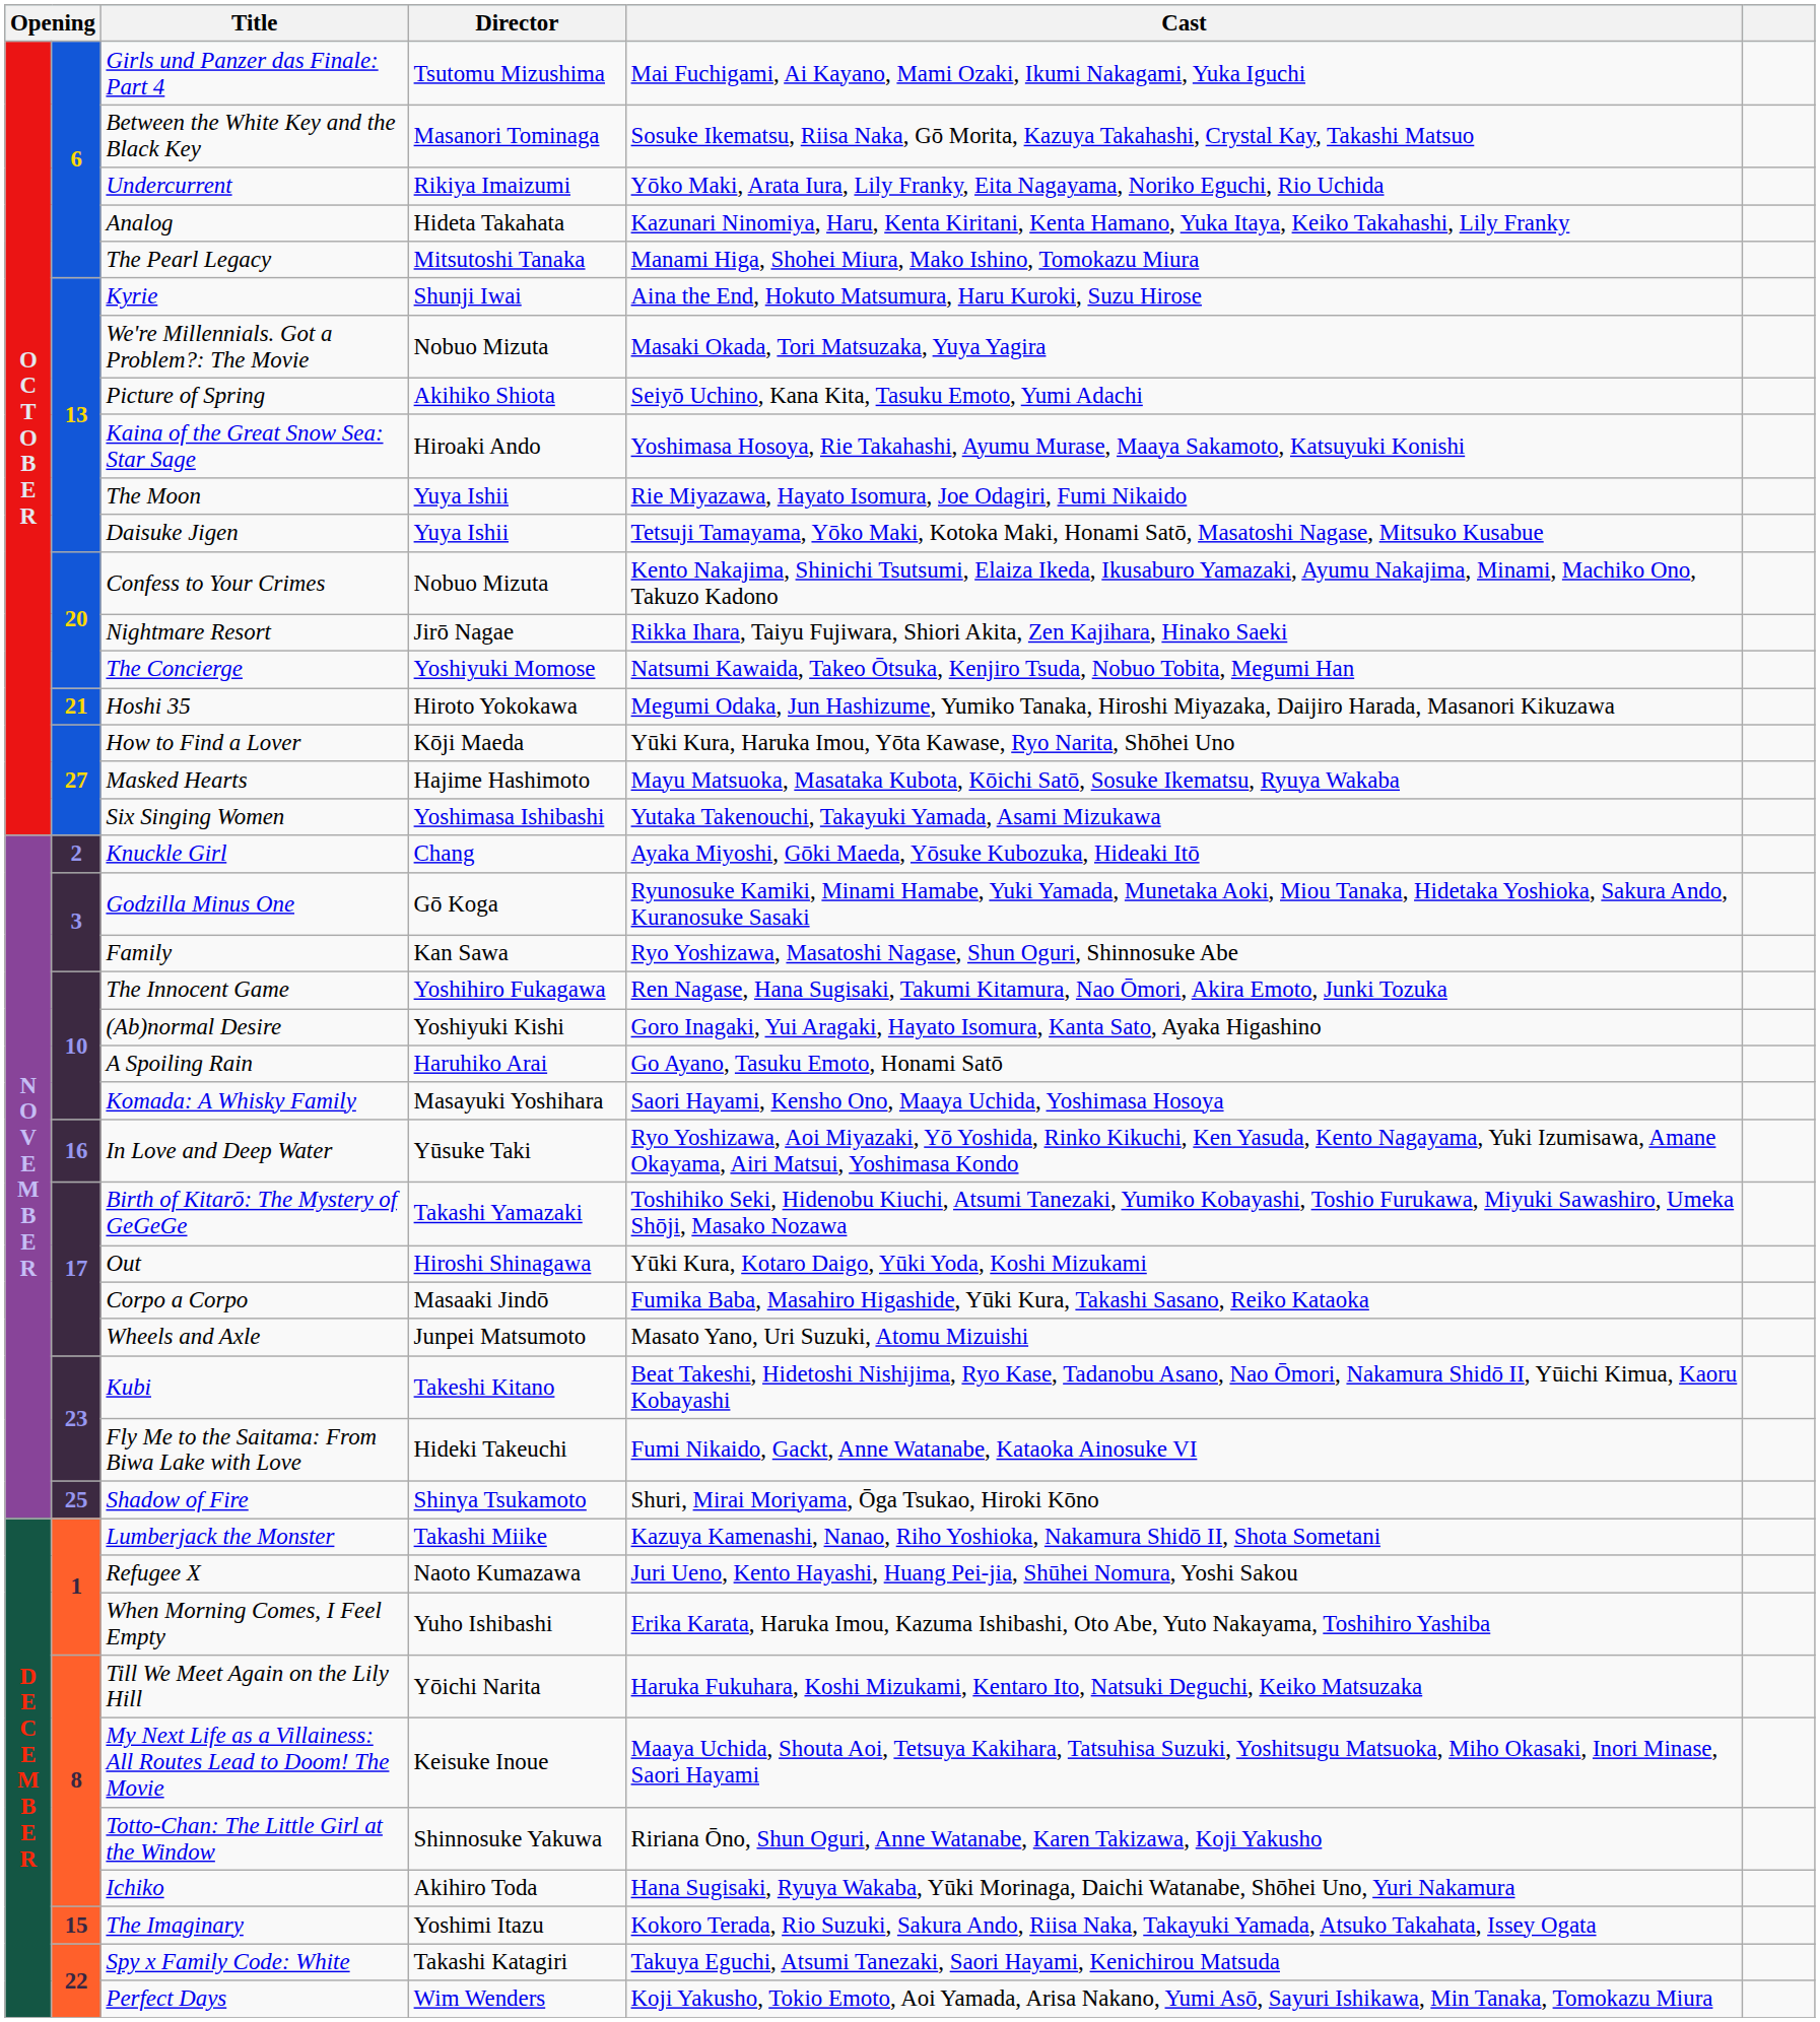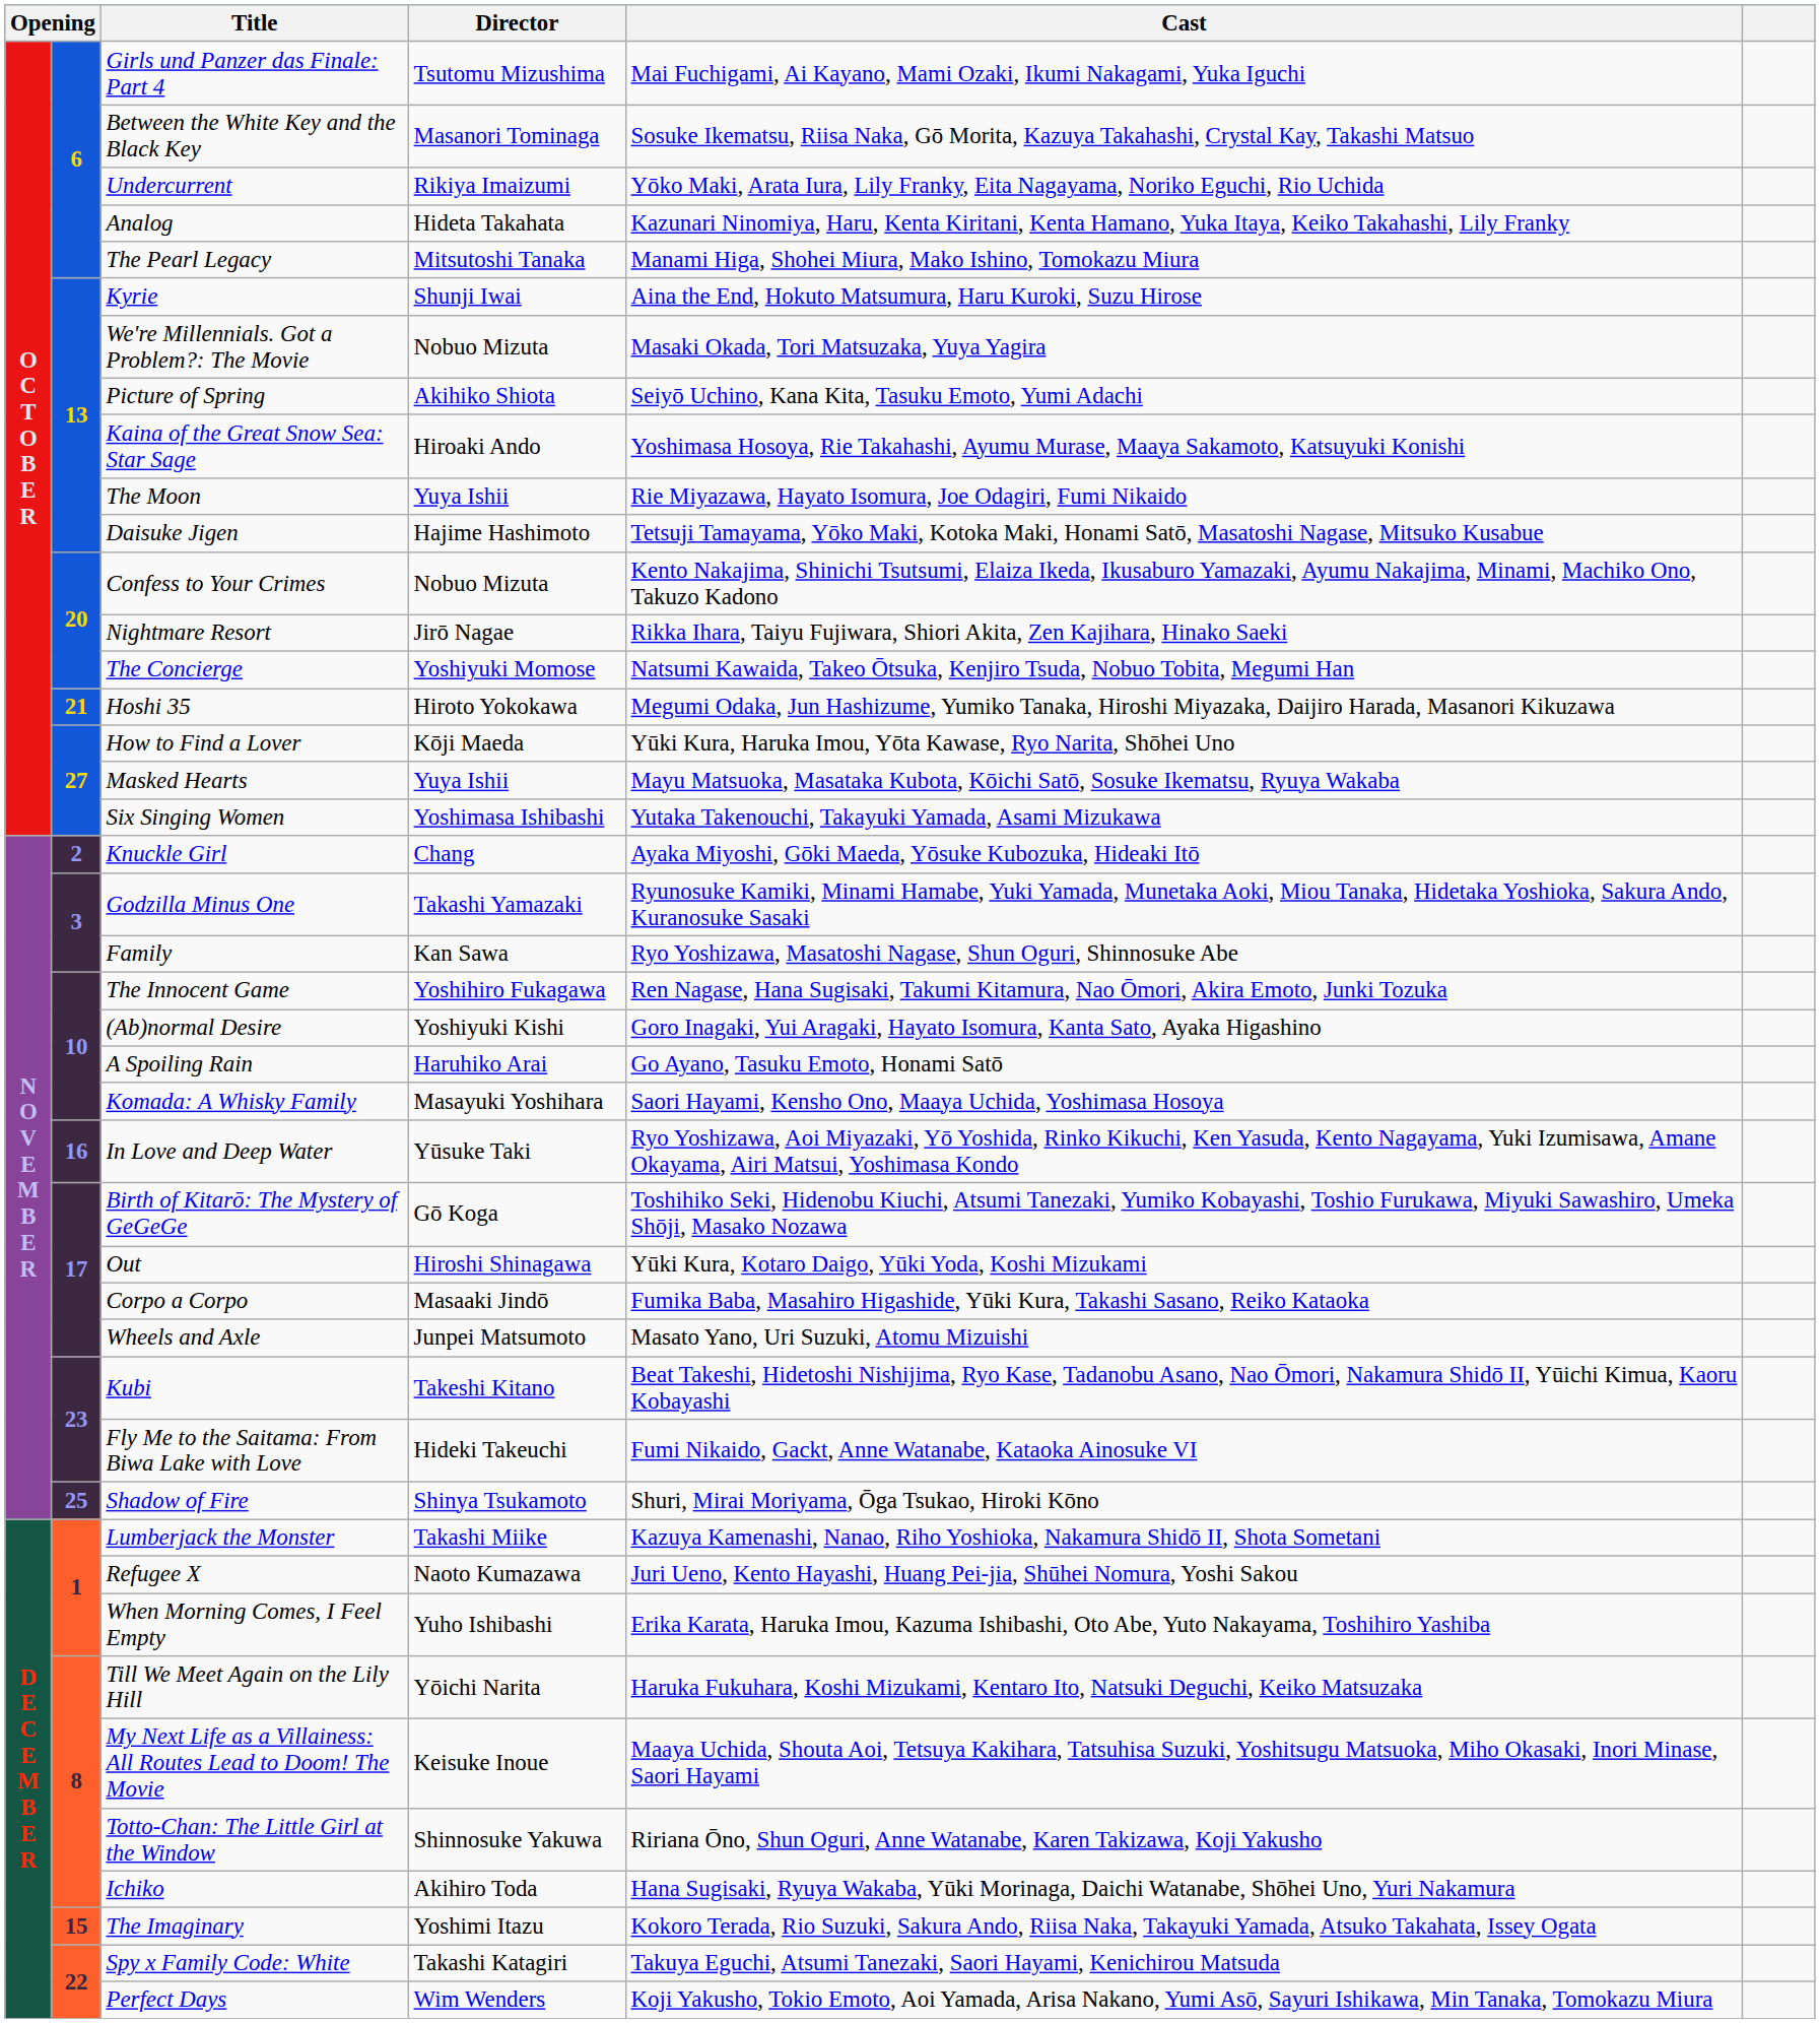Daisuke Jigen | Director: Yuya Ishii -> Hajime Hashimoto
Masked Hearts | Director: Hajime Hashimoto -> Yuya Ishii
Godzilla Minus One | Director: Gō Koga -> Takashi Yamazaki
Birth of Kitarō: The Mystery of GeGeGe | Director: Takashi Yamazaki -> Gō Koga
